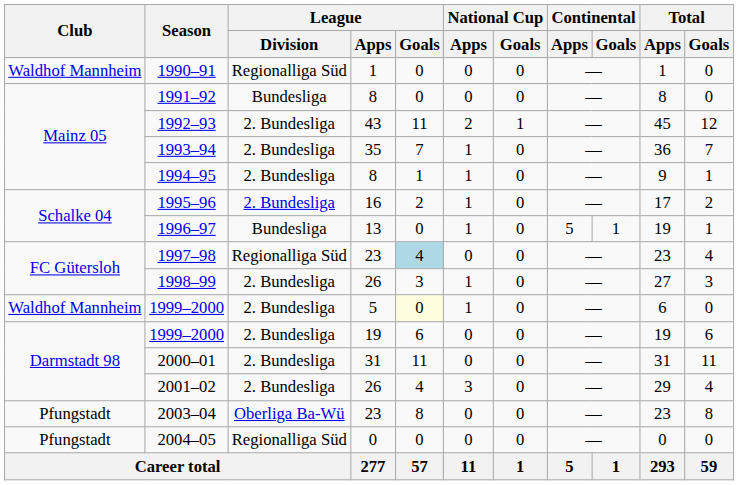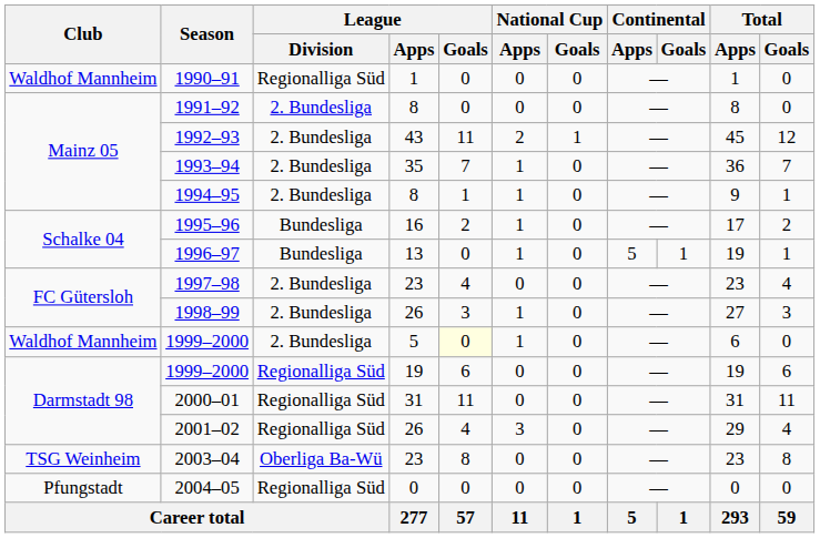1991–92 | League / Division: Bundesliga -> 2. Bundesliga
1995–96 | League / Division: 2. Bundesliga -> Bundesliga
1997–98 | League / Division: Regionalliga Süd -> 2. Bundesliga
1997–98 | League / Goals: lightblue background -> no background
1999–2000 / 19 | League / Division: 2. Bundesliga -> Regionalliga Süd
2000–01 | League / Division: 2. Bundesliga -> Regionalliga Süd
2001–02 | League / Division: 2. Bundesliga -> Regionalliga Süd
2003–04 | Club: Pfungstadt -> TSG Weinheim
